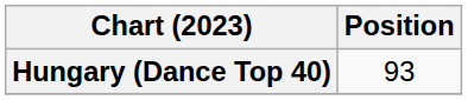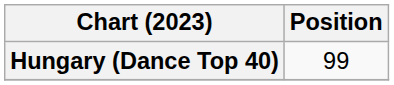Hungary (Dance Top 40) | Position: 93 -> 99
